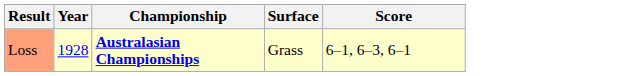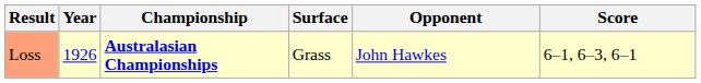+ column: Opponent | John Hawkes
Loss | Year: 1928 -> 1926
